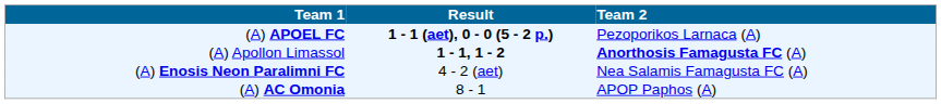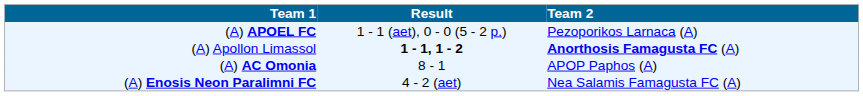(A) APOEL FC | Result: bold -> normal
rows swapped: (A) AC Omonia <-> (A) Enosis Neon Paralimni FC
